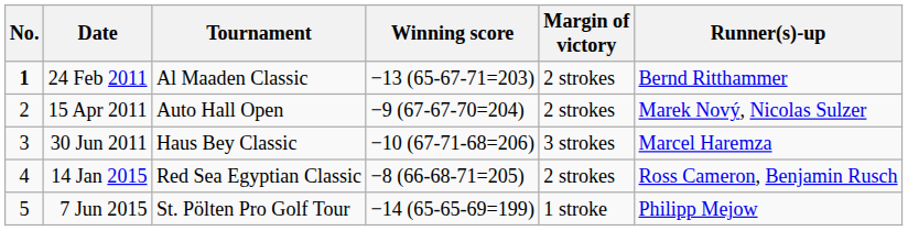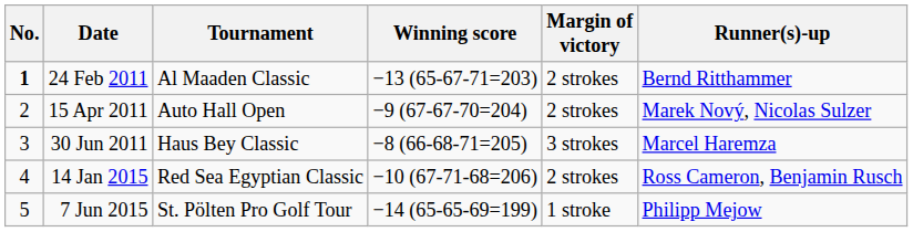30 Jun 2011 | Winning score: −10 (67-71-68=206) -> −8 (66-68-71=205)
14 Jan 2015 | Winning score: −8 (66-68-71=205) -> −10 (67-71-68=206)
